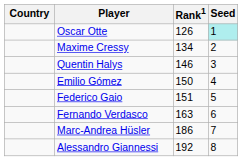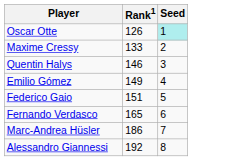- column: Country
Maxime Cressy | Rank1: 134 -> 133
Emilio Gómez | Rank1: 150 -> 149
Fernando Verdasco | Rank1: 163 -> 165
